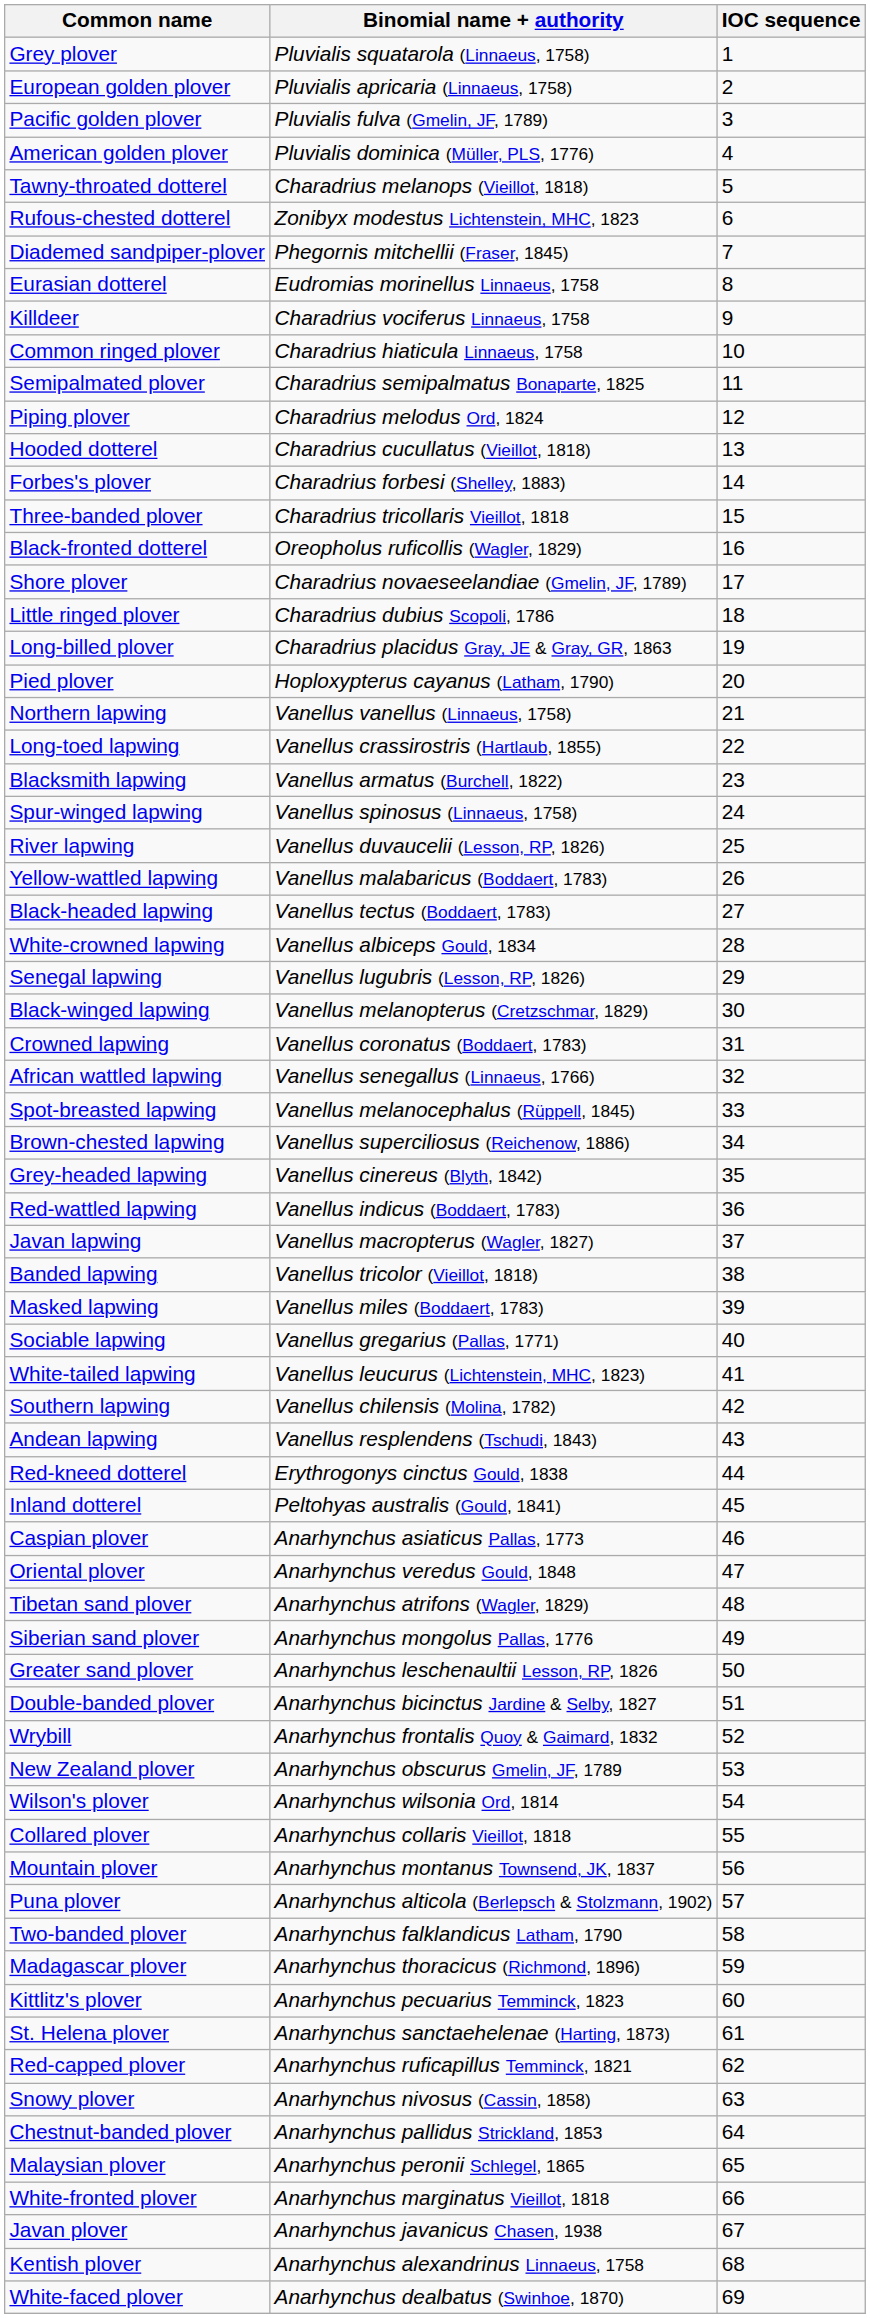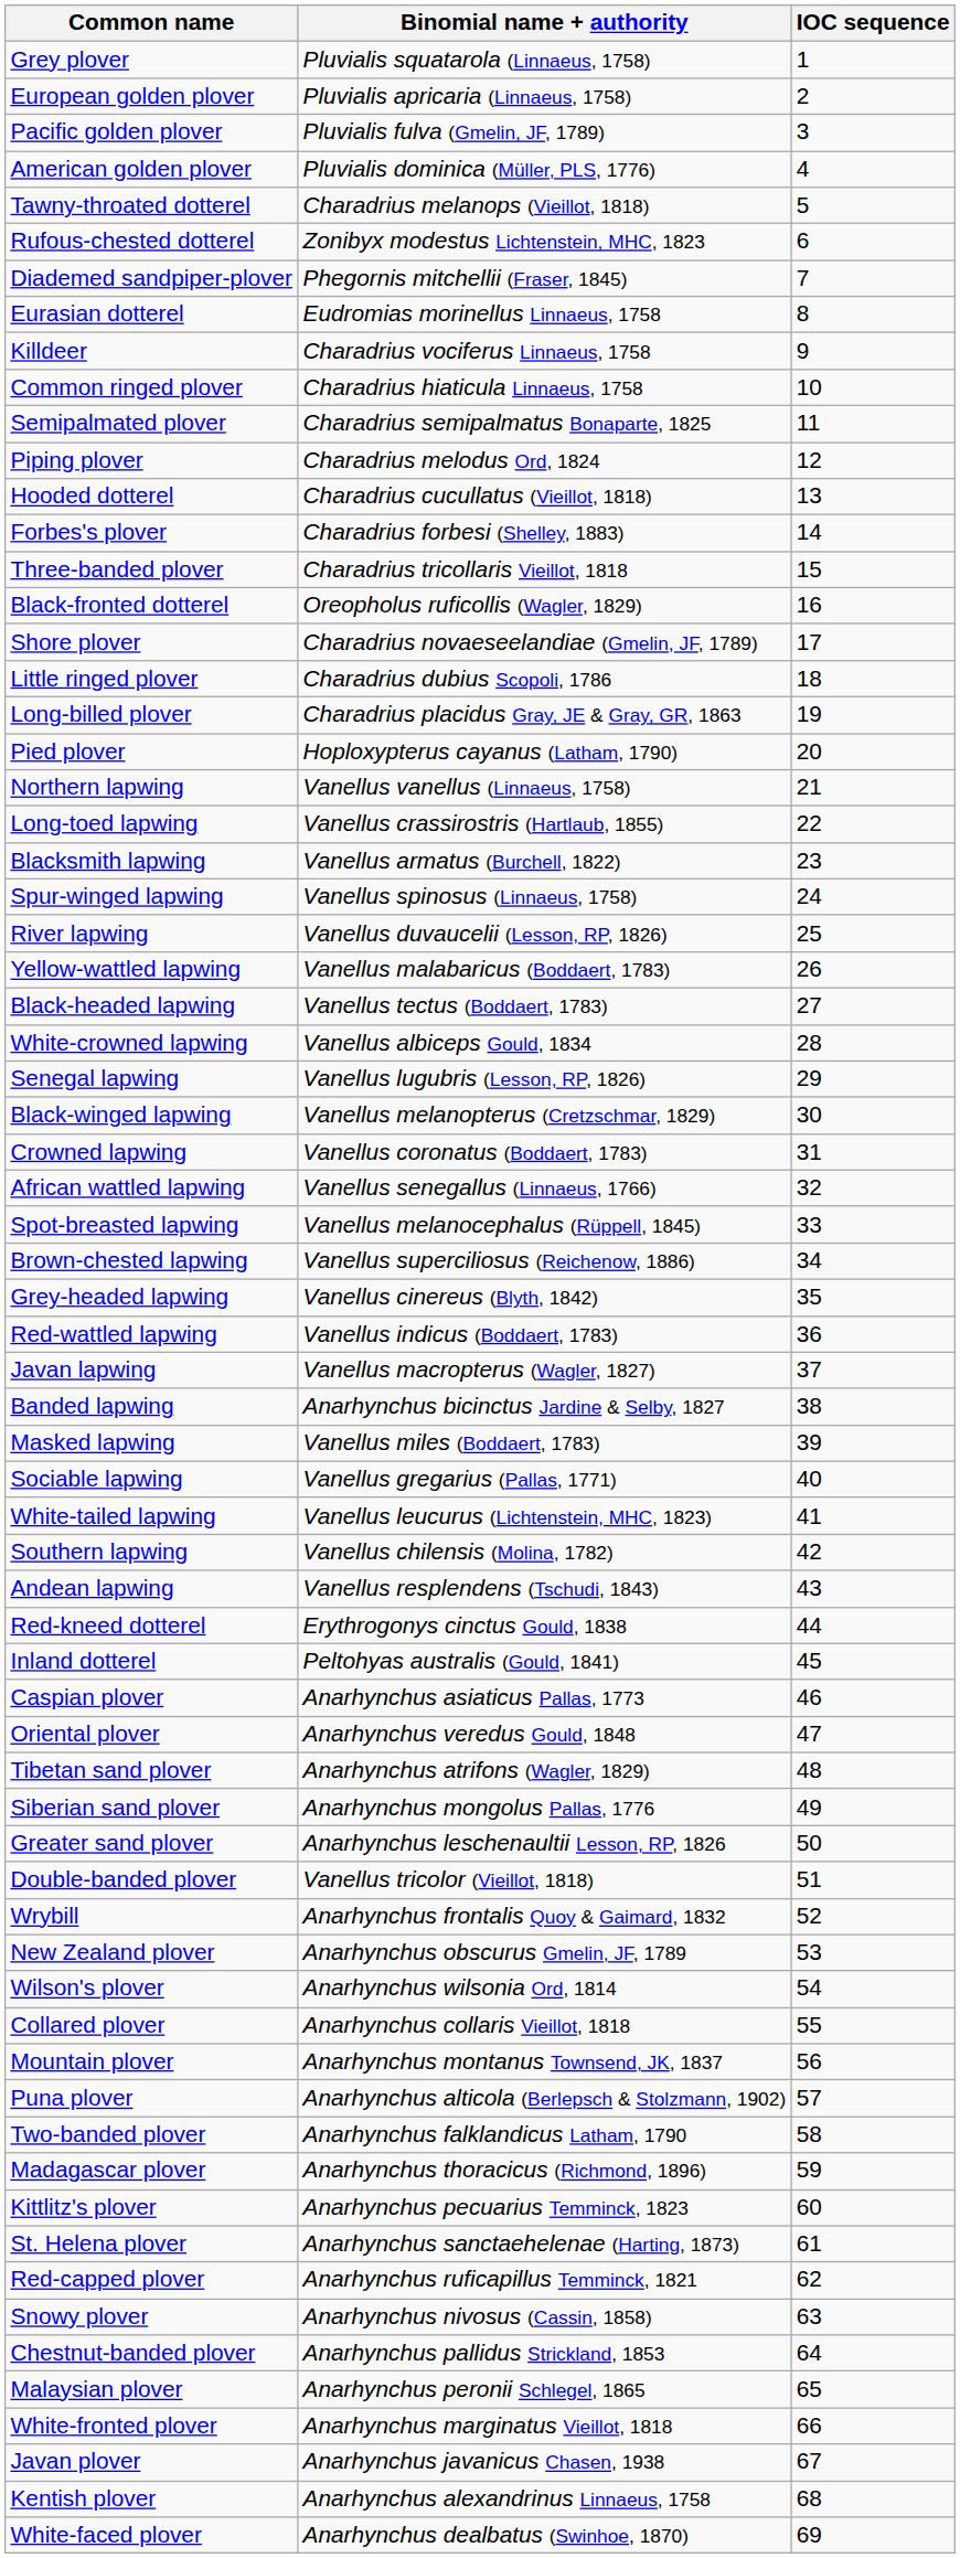Banded lapwing | Binomial name + authority: Vanellus tricolor (Vieillot, 1818) -> Anarhynchus bicinctus Jardine & Selby, 1827
Double-banded plover | Binomial name + authority: Anarhynchus bicinctus Jardine & Selby, 1827 -> Vanellus tricolor (Vieillot, 1818)
